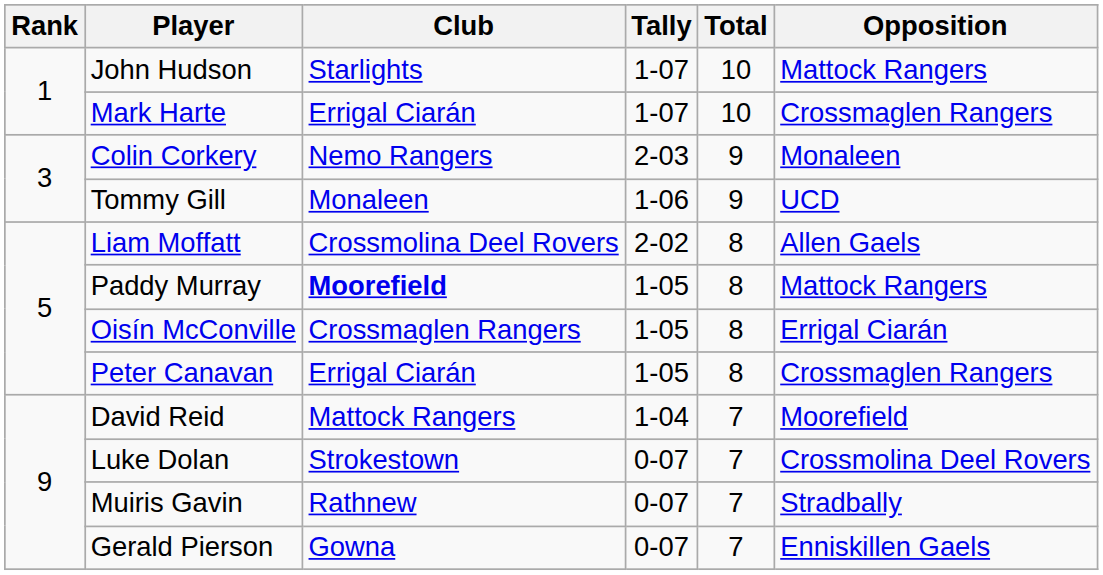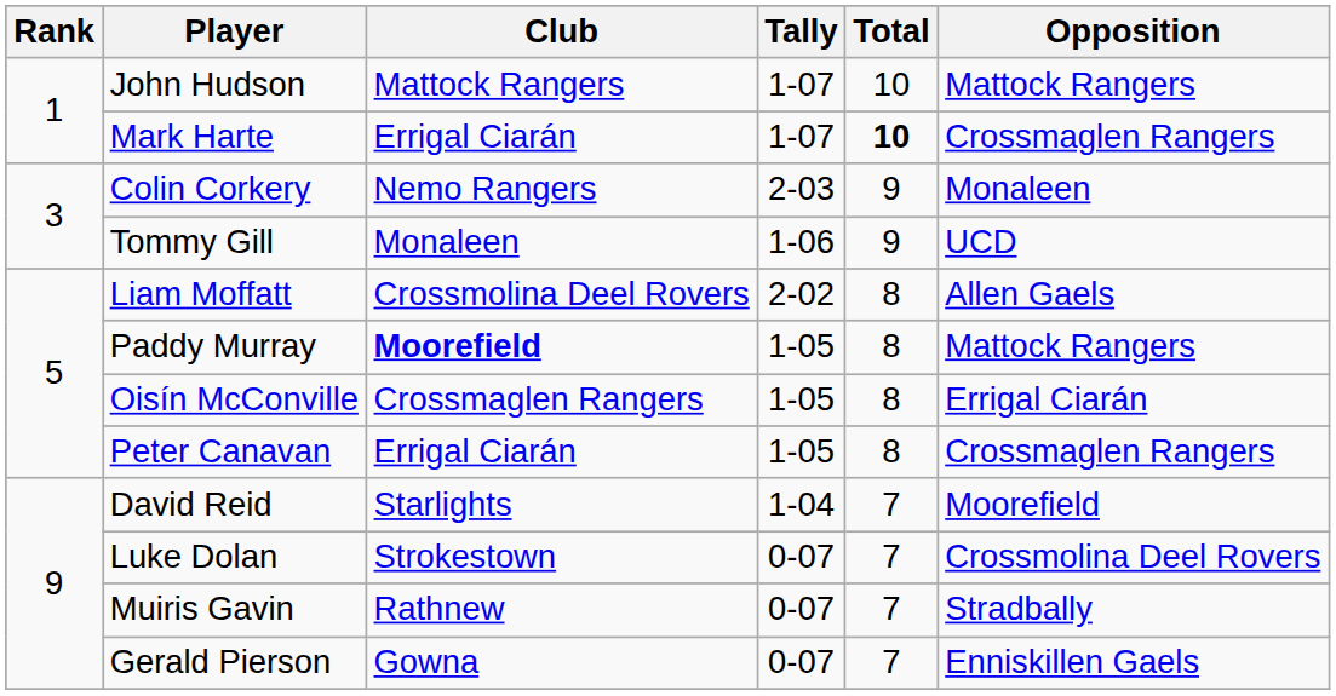John Hudson | Club: Starlights -> Mattock Rangers
Mark Harte | Total: normal -> bold
David Reid | Club: Mattock Rangers -> Starlights
